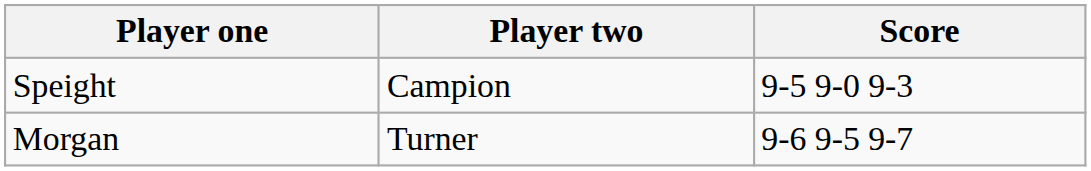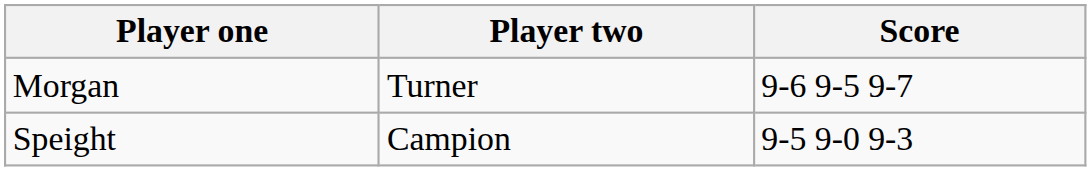rows swapped: Morgan <-> Speight
